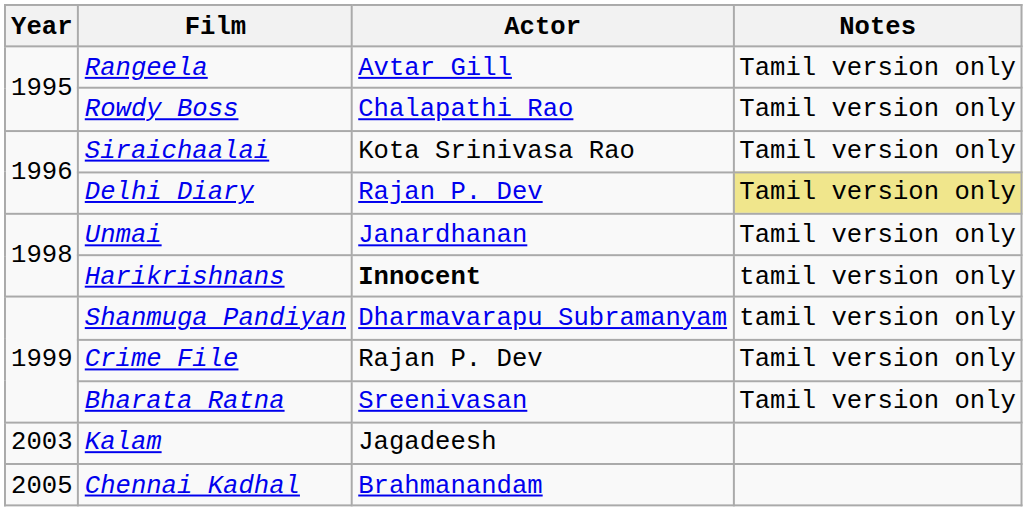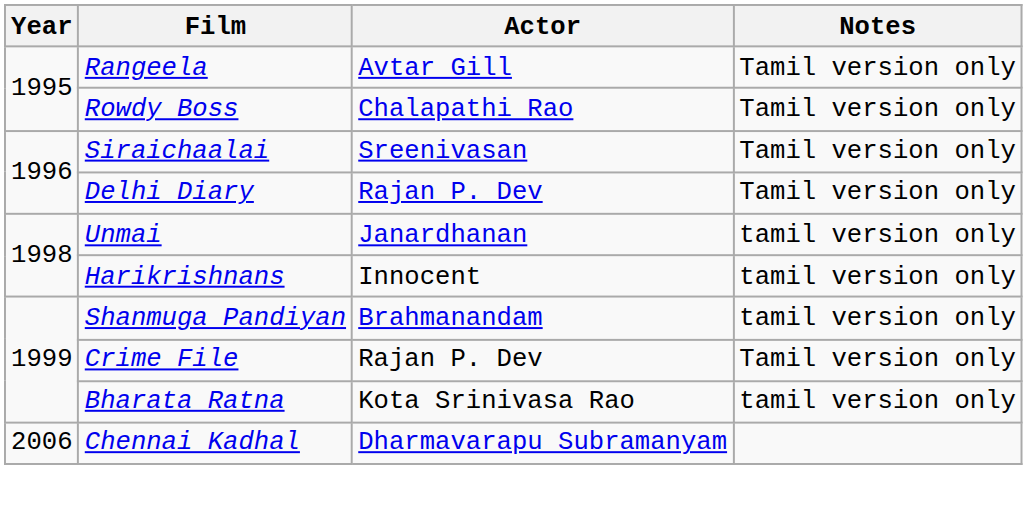Siraichaalai | Actor: Kota Srinivasa Rao -> Sreenivasan
Delhi Diary | Notes: khaki background -> no background
Unmai | Notes: Tamil version only -> tamil version only
Harikrishnans | Actor: bold -> normal
Shanmuga Pandiyan | Actor: Dharmavarapu Subramanyam -> Brahmanandam
Bharata Ratna | Actor: Sreenivasan -> Kota Srinivasa Rao
Bharata Ratna | Notes: Tamil version only -> tamil version only
- row: 2003 | Kalam | Jagadeesh
Chennai Kadhal | Year: 2005 -> 2006
Chennai Kadhal | Actor: Brahmanandam -> Dharmavarapu Subramanyam
